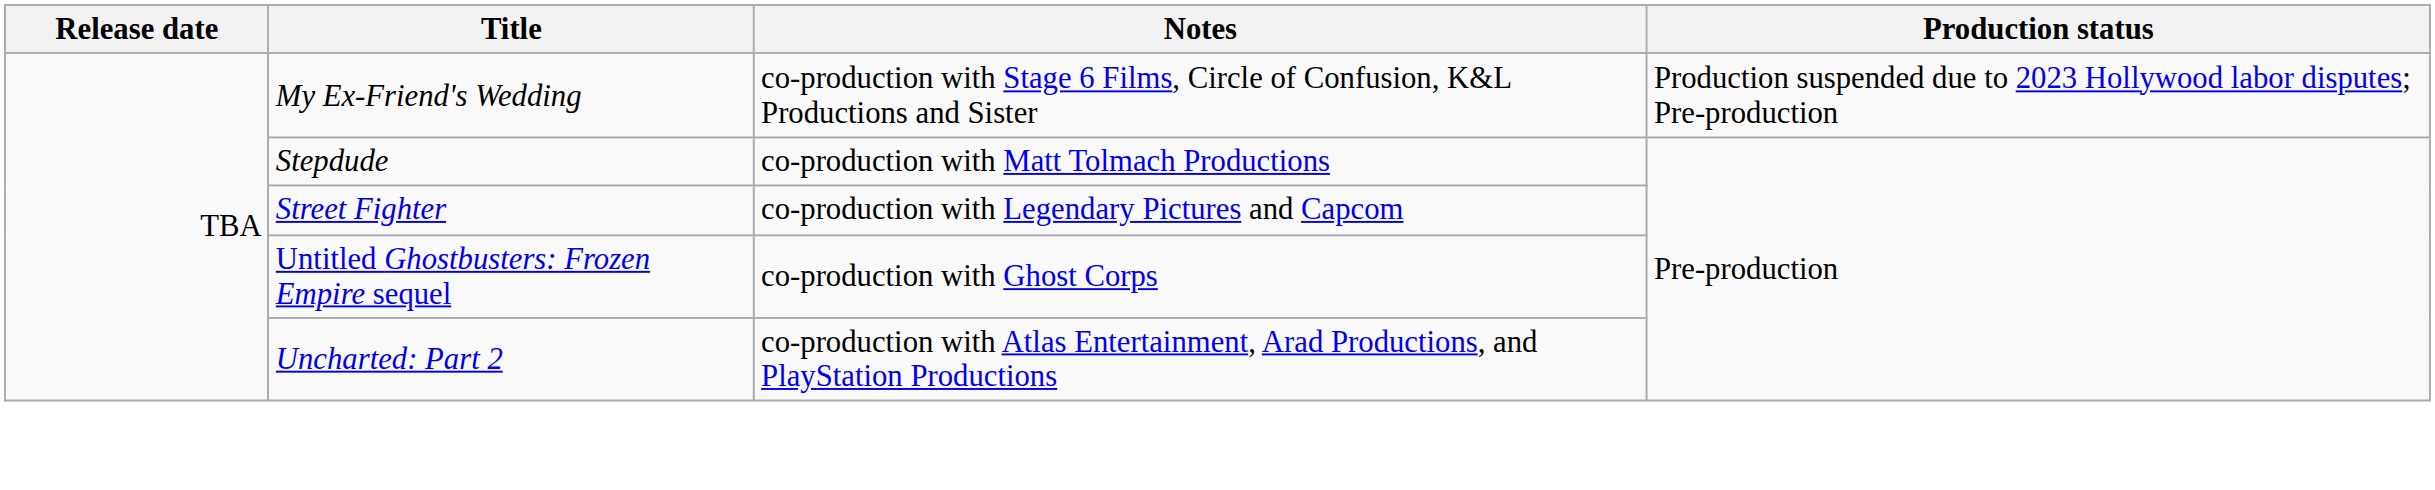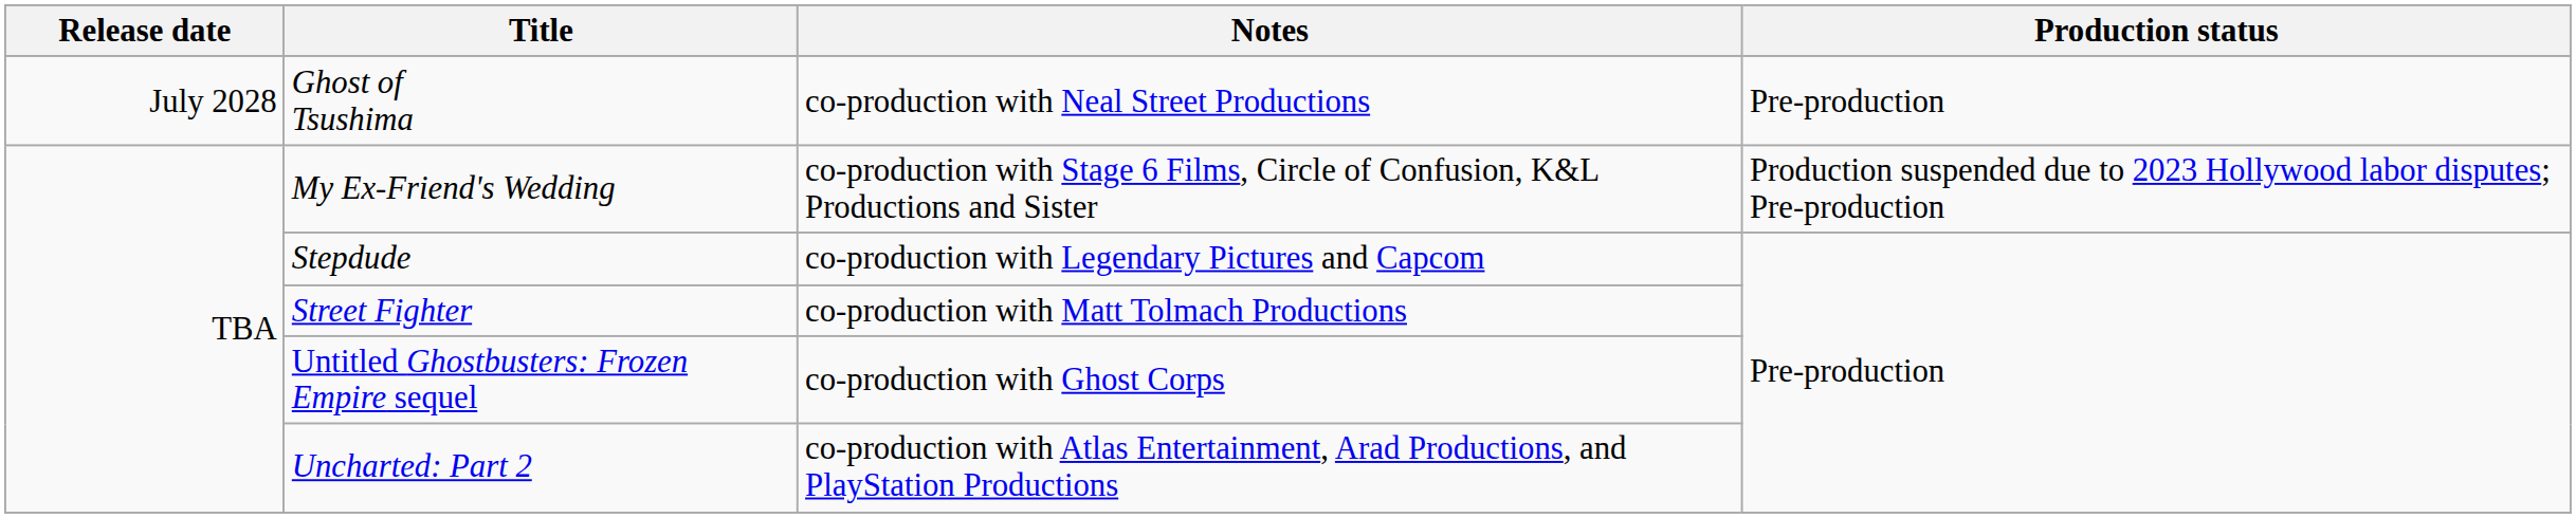+ row: July 2028 | Ghost of Tsushima | co-production with Neal Street Productions | Pre-production
Stepdude | Notes: co-production with Matt Tolmach Productions -> co-production with Legendary Pictures and Capcom
Street Fighter | Notes: co-production with Legendary Pictures and Capcom -> co-production with Matt Tolmach Productions
